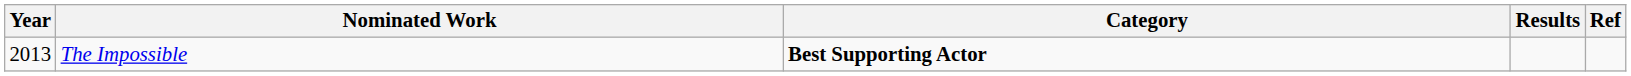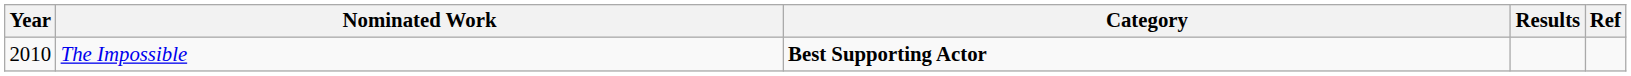The Impossible | Year: 2013 -> 2010
